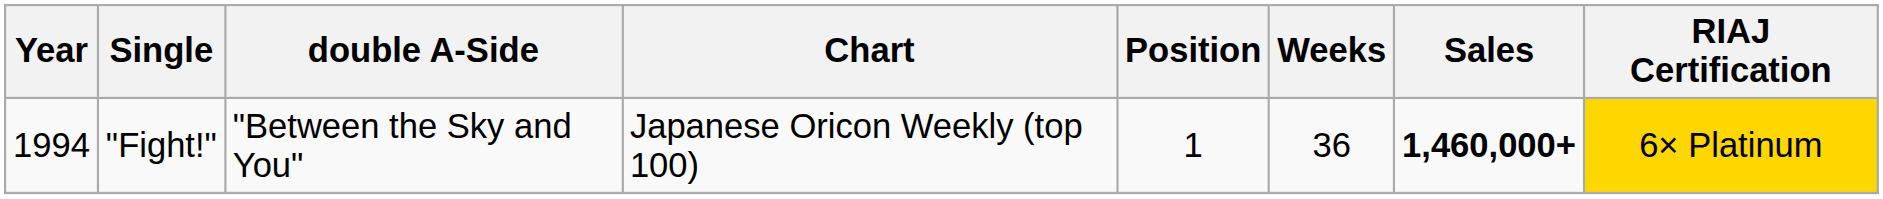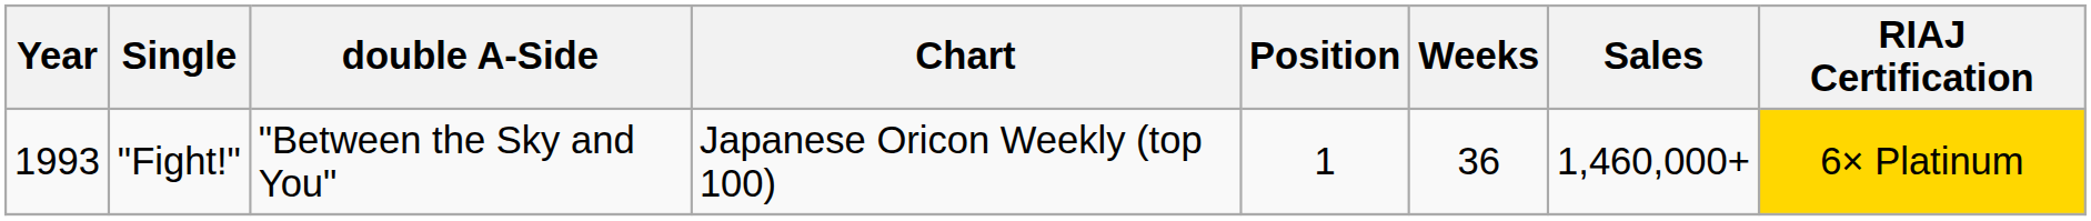"Fight!" | Year: 1994 -> 1993
"Fight!" | Sales: bold -> normal
